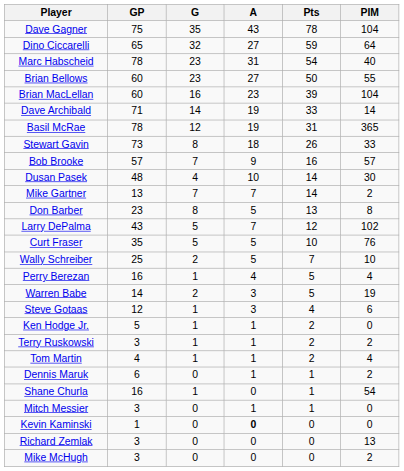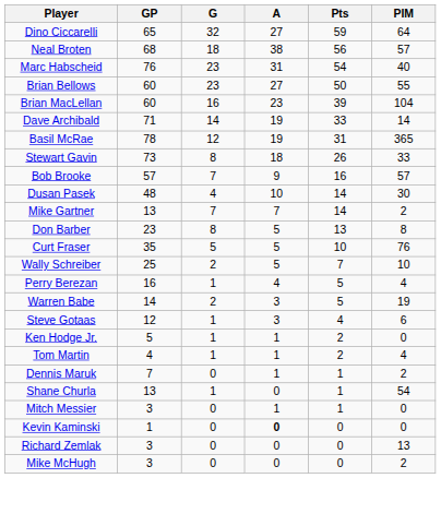- row: Dave Gagner | 75 | 35 | 43 | 78 | 104
+ row: Neal Broten | 68 | 18 | 38 | 56 | 57
Marc Habscheid | GP: 78 -> 76
- row: Larry DePalma | 43 | 5 | 7 | 12 | 102
- row: Terry Ruskowski | 3 | 1 | 1 | 2 | 2
Dennis Maruk | GP: 6 -> 7
Shane Churla | GP: 16 -> 13
